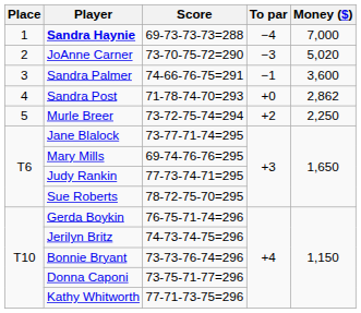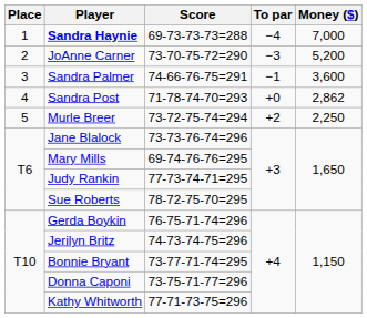JoAnne Carner | Money ($): 5,020 -> 5,200
Jane Blalock | Score: 73-77-71-74=295 -> 73-73-76-74=296
Bonnie Bryant | Score: 73-73-76-74=296 -> 73-77-71-74=295
